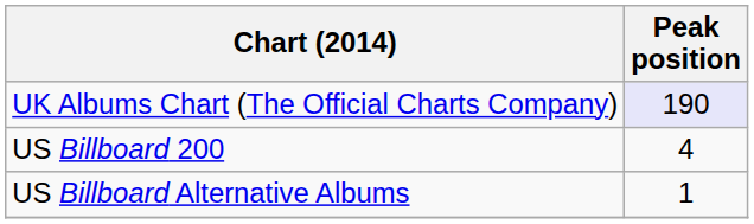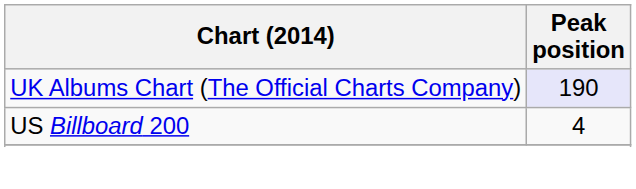- row: US Billboard Alternative Albums | 1
